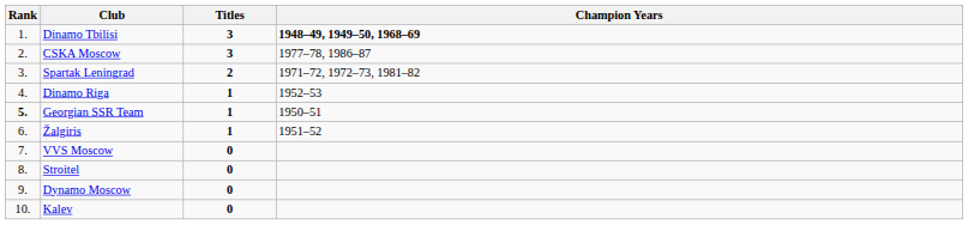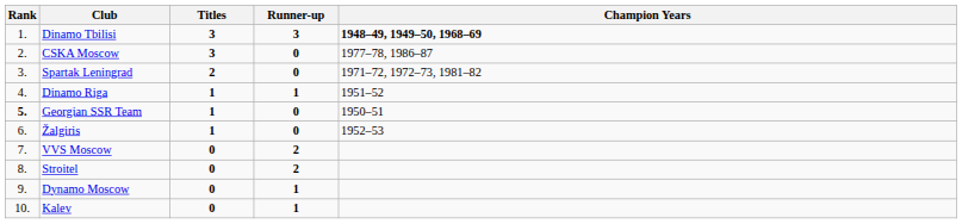+ column: Runner-up | 3 | 0 | 0 | 1 | 0 | 0 | 2 | 2 | 1 | 1
Dinamo Riga | Champion Years: 1952–53 -> 1951–52
Žalgiris | Champion Years: 1951–52 -> 1952–53
